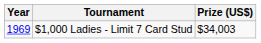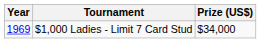$1,000 Ladies - Limit 7 Card Stud | Prize (US$): $34,003 -> $34,000
